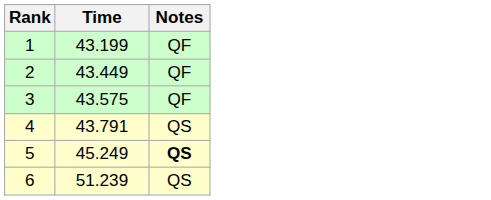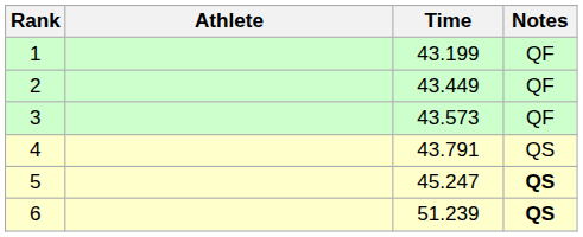+ column: Athlete
3 | Time: 43.575 -> 43.573
5 | Time: 45.249 -> 45.247
6 | Notes: normal -> bold
